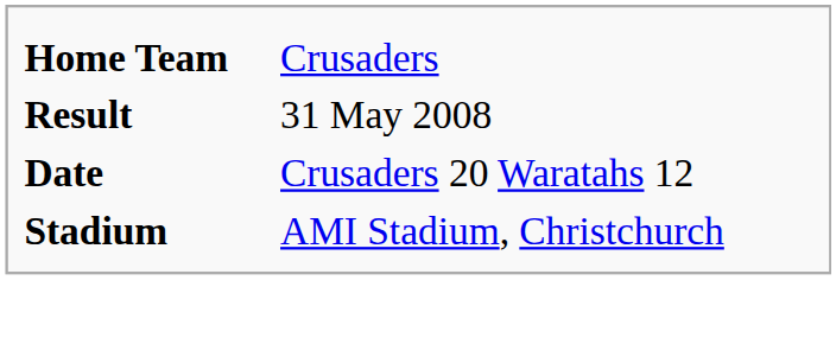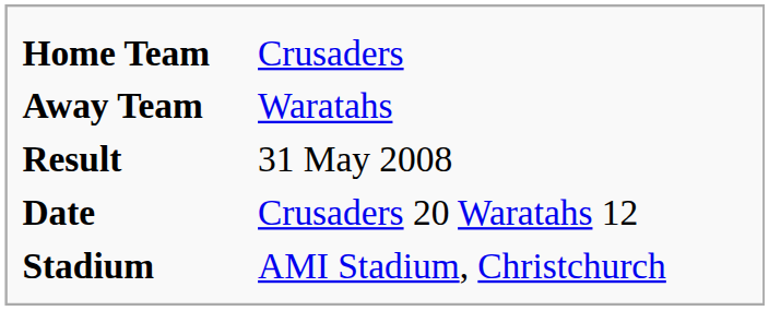+ row: Away Team | Waratahs
